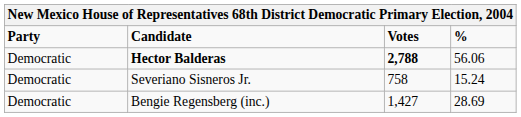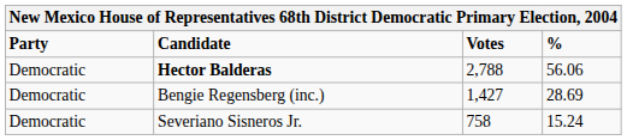Hector Balderas | Votes: bold -> normal
rows swapped: Bengie Regensberg (inc.) <-> Severiano Sisneros Jr.
